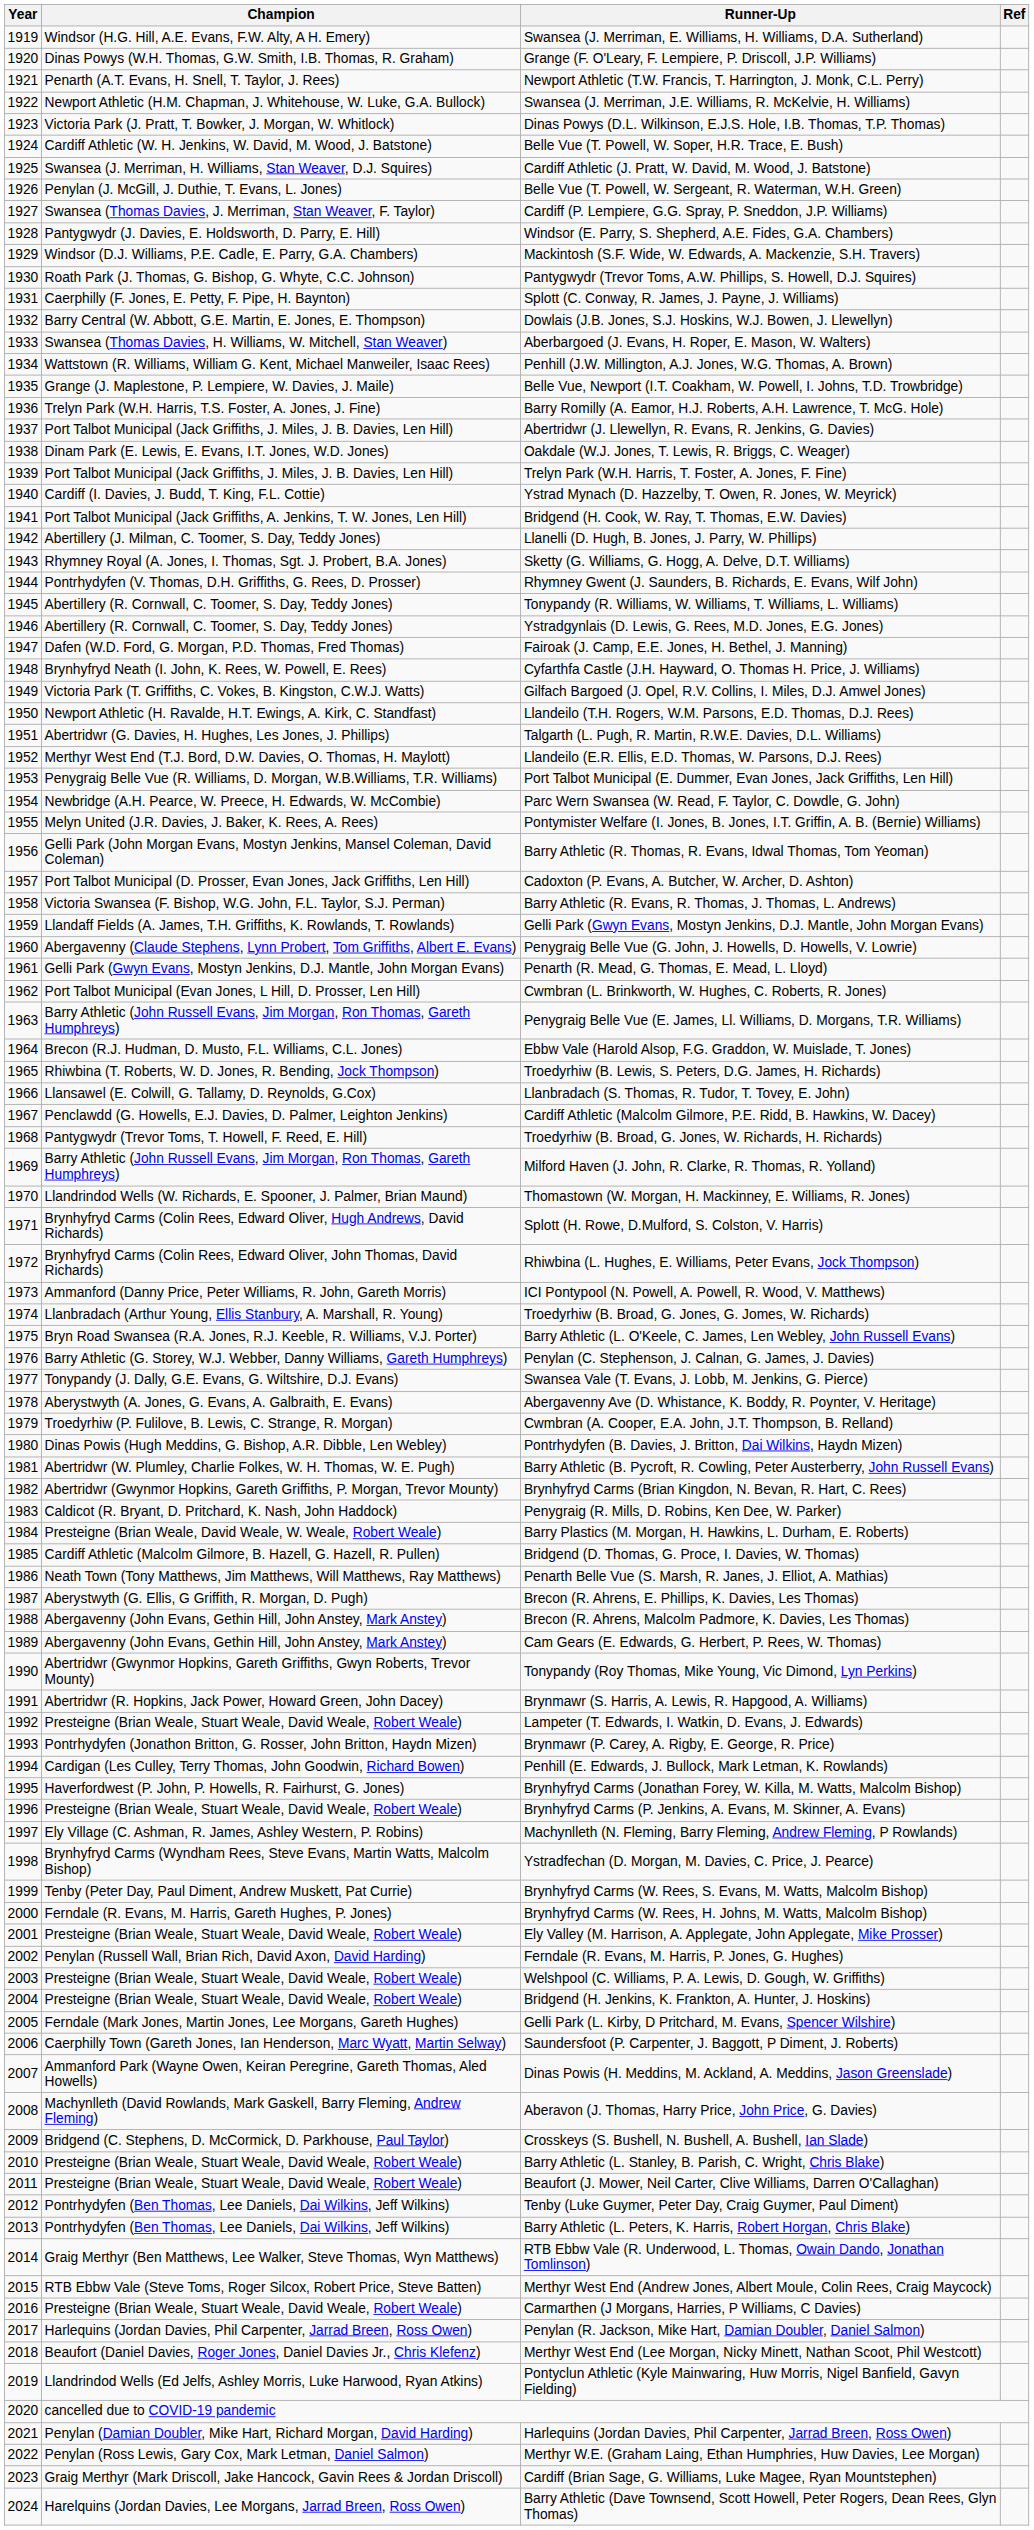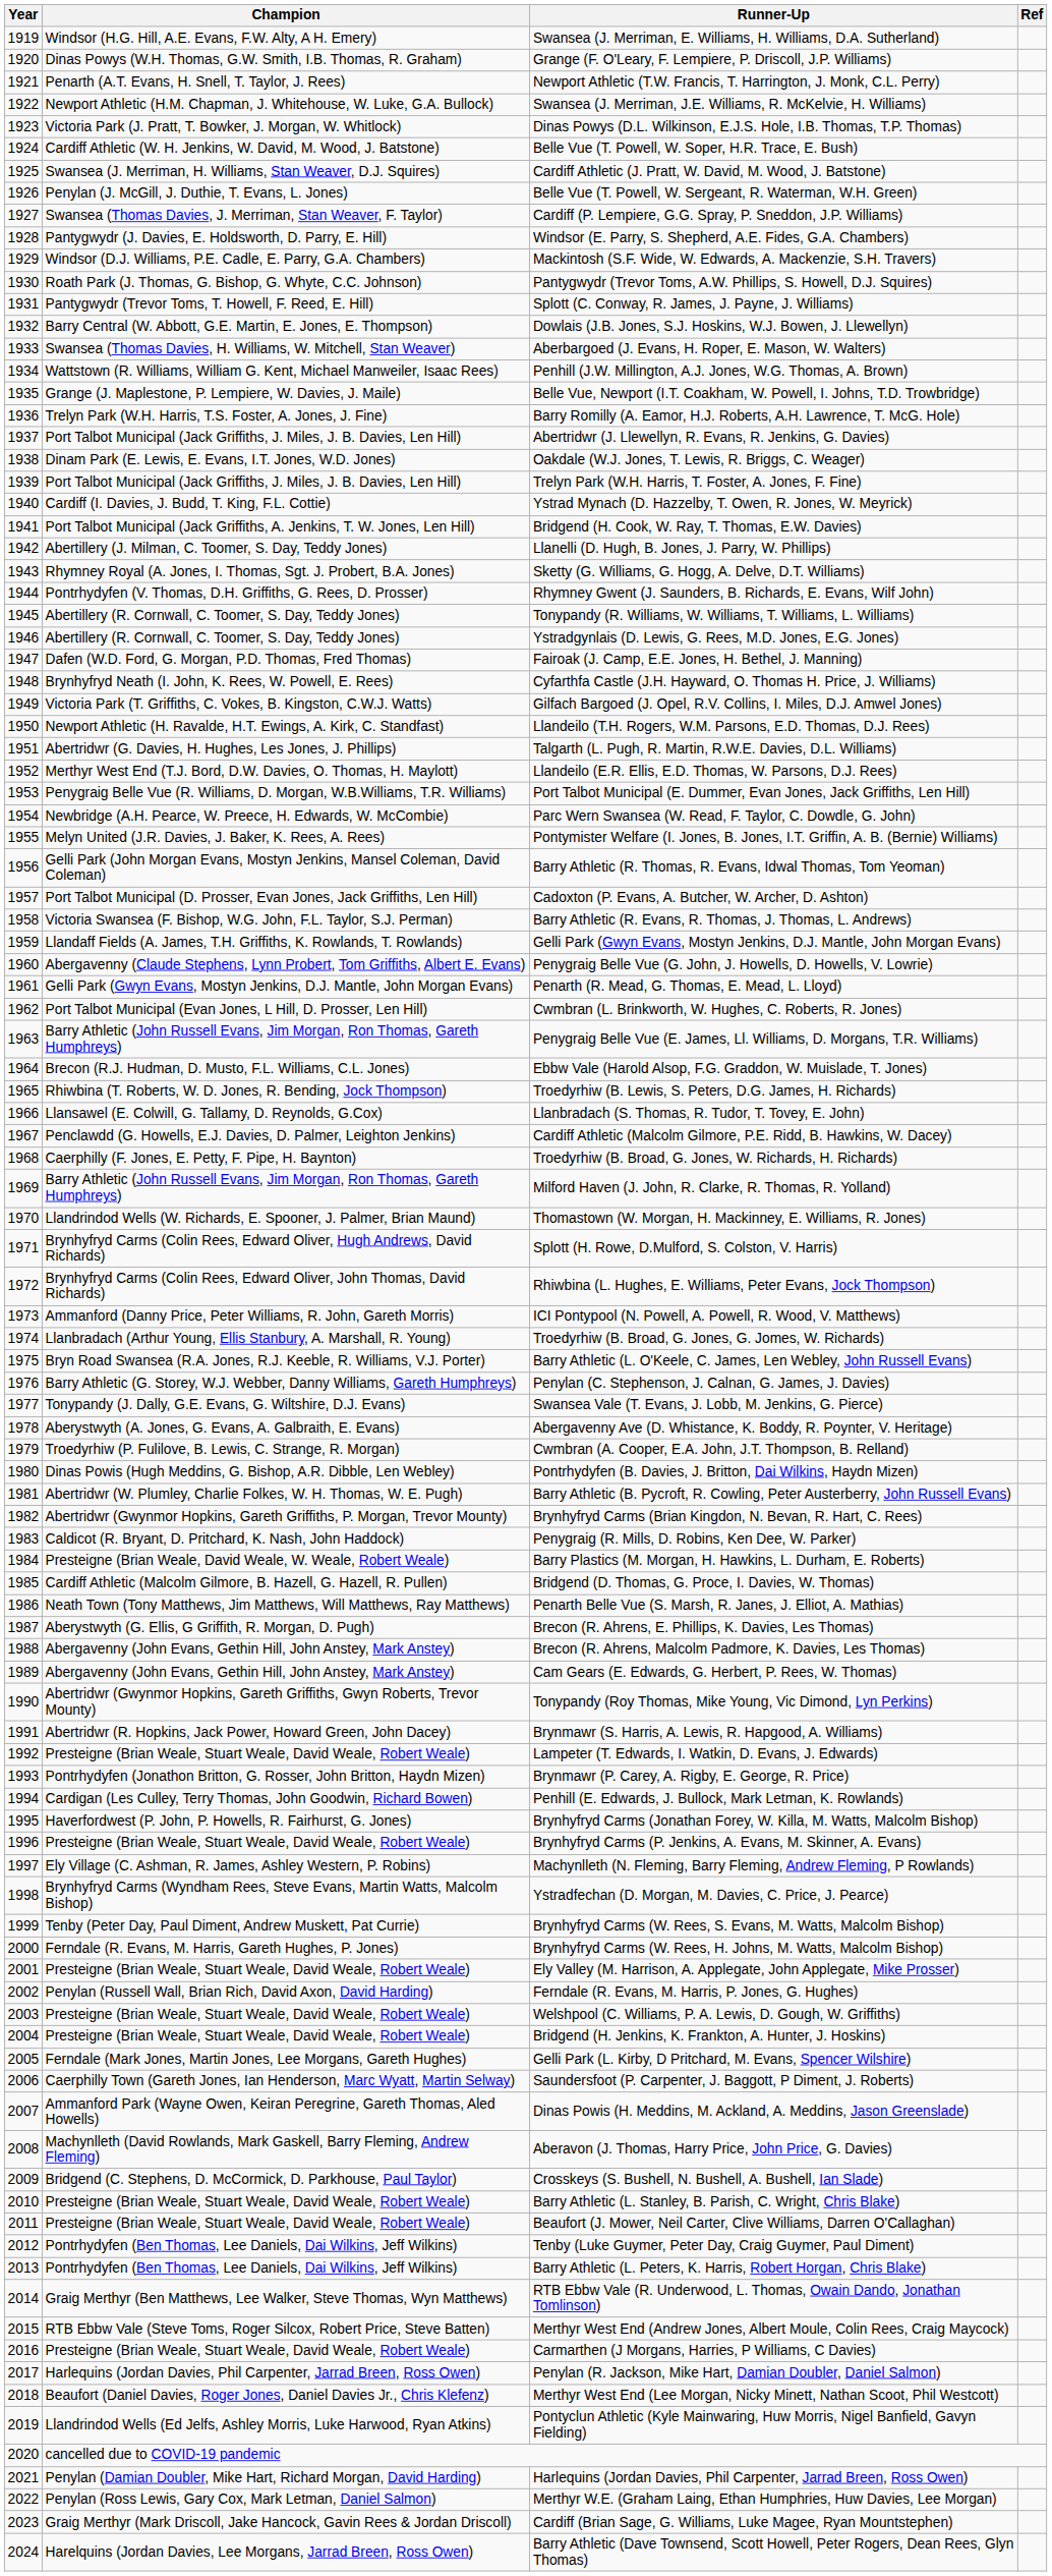Splott (C. Conway, R. James, J. Payne, J. Williams) | Champion: Caerphilly (F. Jones, E. Petty, F. Pipe, H. Baynton) -> Pantygwydr (Trevor Toms, T. Howell, F. Reed, E. Hill)
Troedyrhiw (B. Broad, G. Jones, W. Richards, H. Richards) | Champion: Pantygwydr (Trevor Toms, T. Howell, F. Reed, E. Hill) -> Caerphilly (F. Jones, E. Petty, F. Pipe, H. Baynton)
